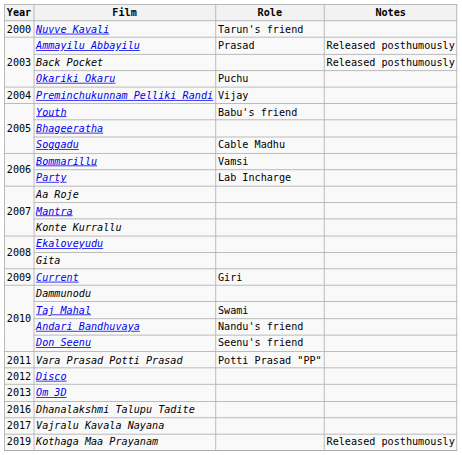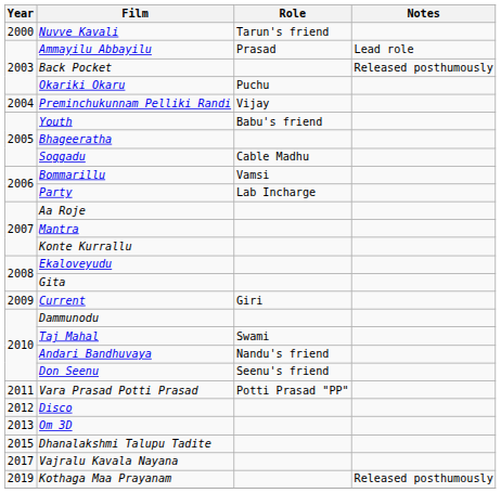Ammayilu Abbayilu | Notes: Released posthumously -> Lead role
Dhanalakshmi Talupu Tadite | Year: 2016 -> 2015
